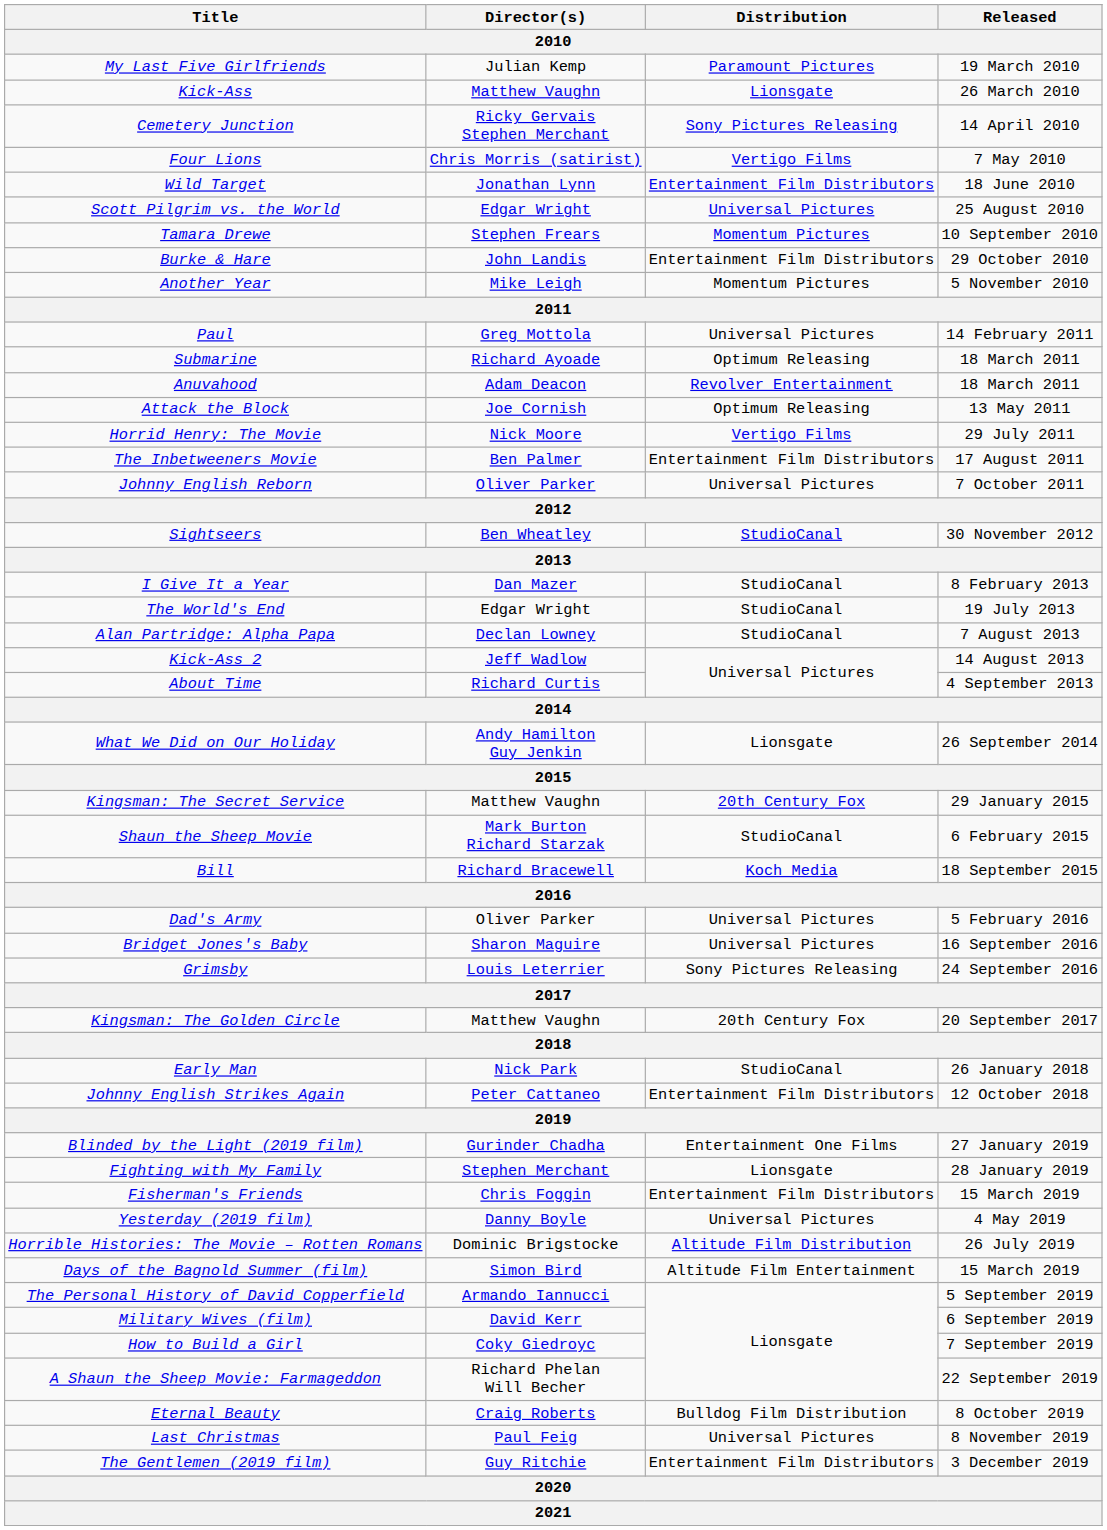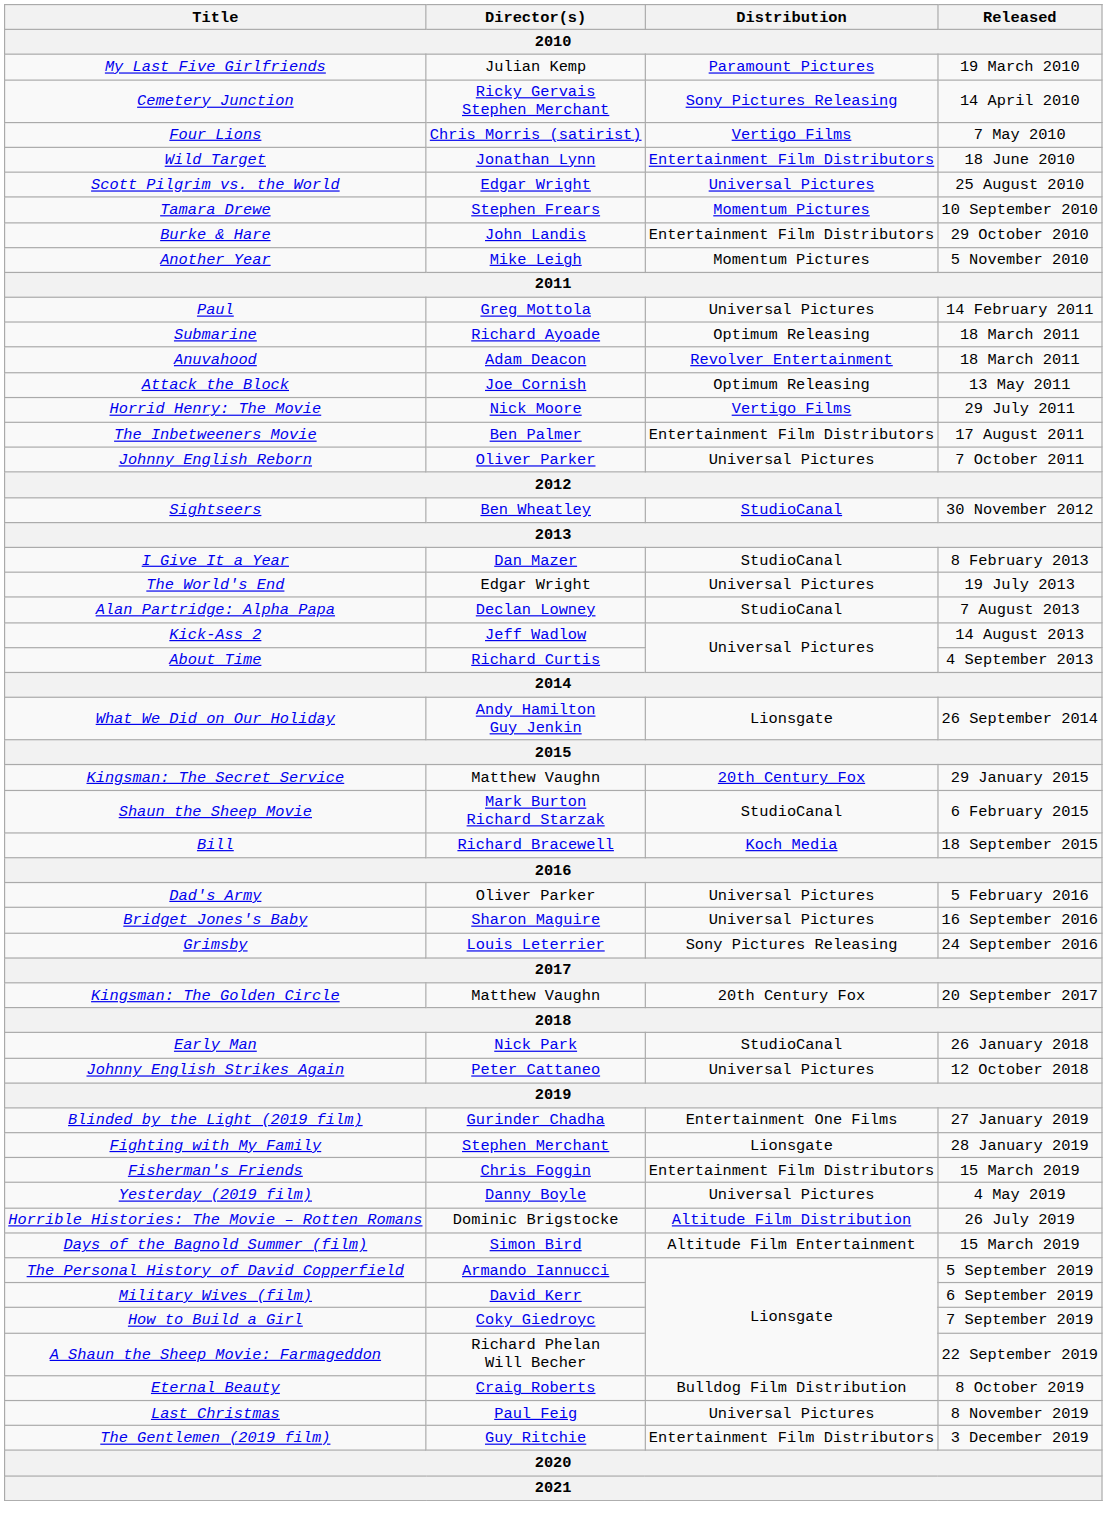- row: Kick-Ass | Matthew Vaughn | Lionsgate | 26 March 2010
The World's End | Distribution: StudioCanal -> Universal Pictures
Johnny English Strikes Again | Distribution: Entertainment Film Distributors -> Universal Pictures
